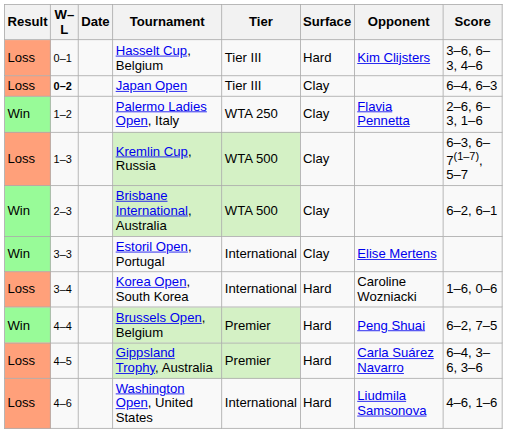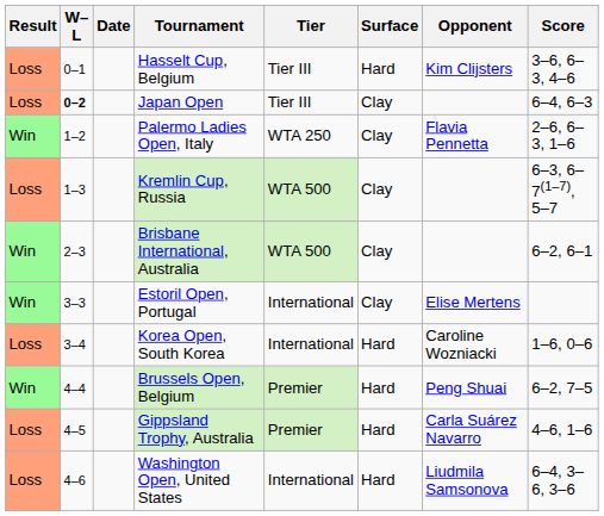Gippsland Trophy, Australia | Score: 6–4, 3–6, 3–6 -> 4–6, 1–6
Washington Open, United States | Score: 4–6, 1–6 -> 6–4, 3–6, 3–6
